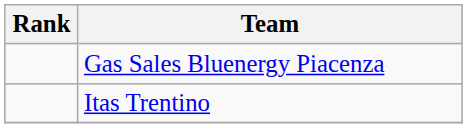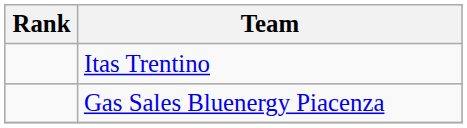rows swapped: Gas Sales Bluenergy Piacenza <-> Itas Trentino
